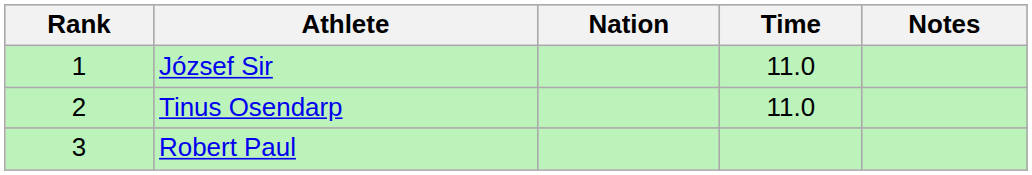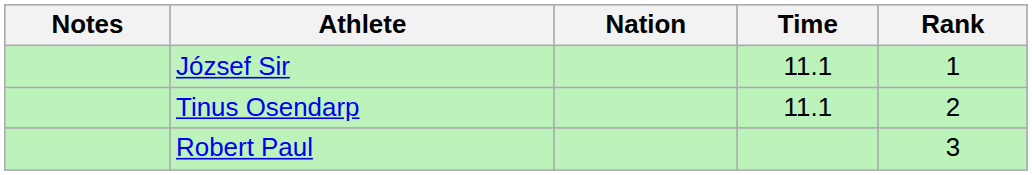columns swapped: Rank <-> Notes
József Sir | Time: 11.0 -> 11.1
Tinus Osendarp | Time: 11.0 -> 11.1
